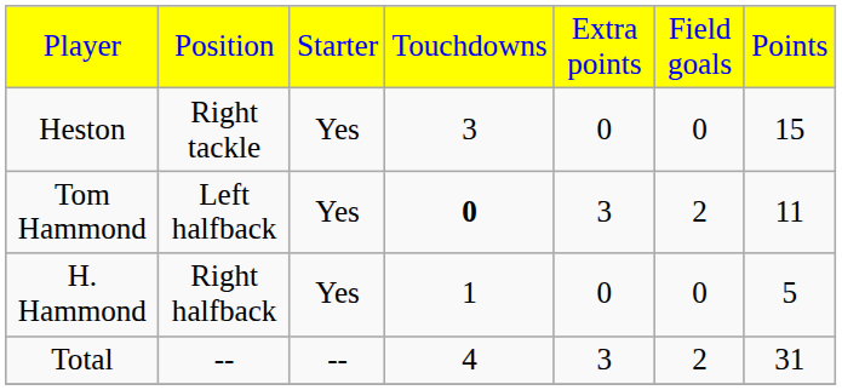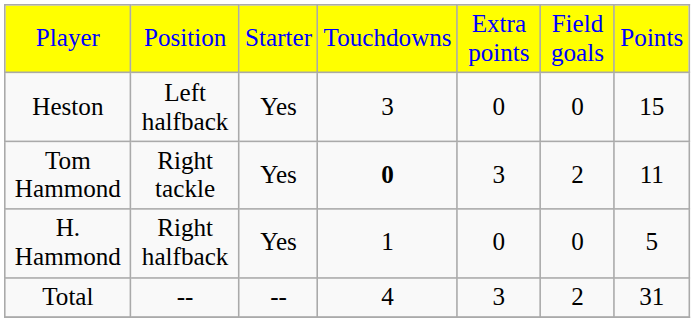Heston | column 2: Right tackle -> Left halfback
Tom Hammond | column 2: Left halfback -> Right tackle
